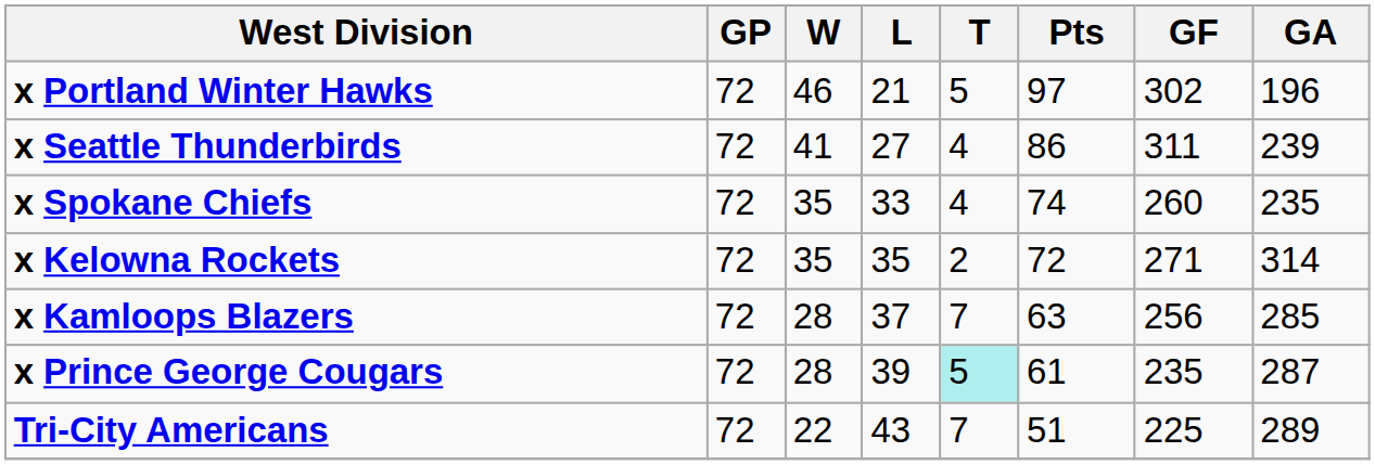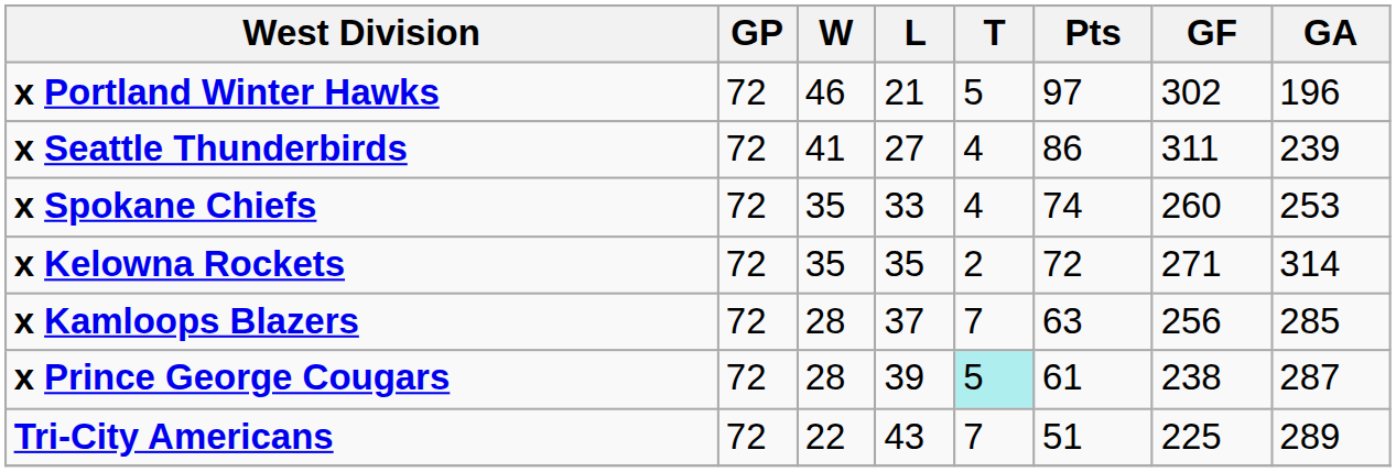x Spokane Chiefs | GA: 235 -> 253
x Prince George Cougars | GF: 235 -> 238
